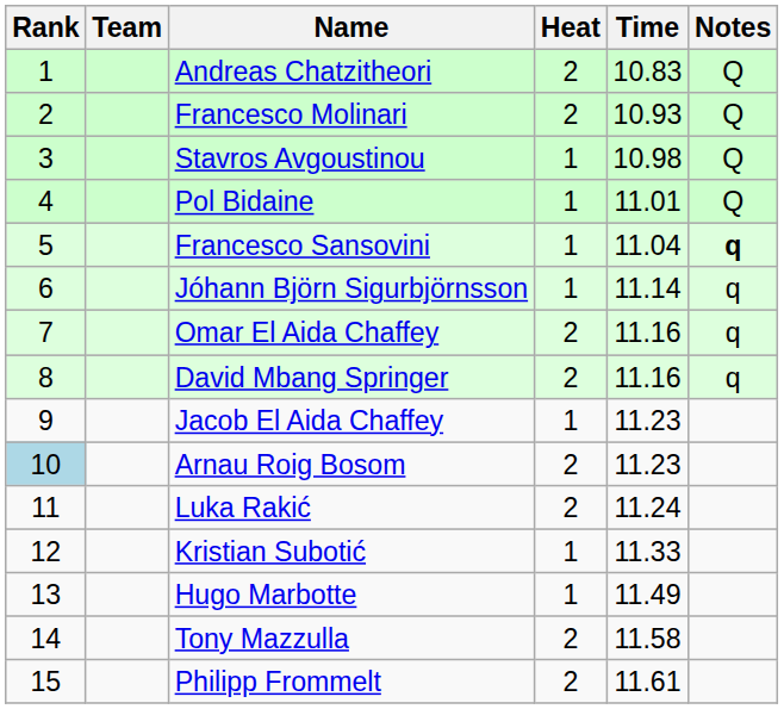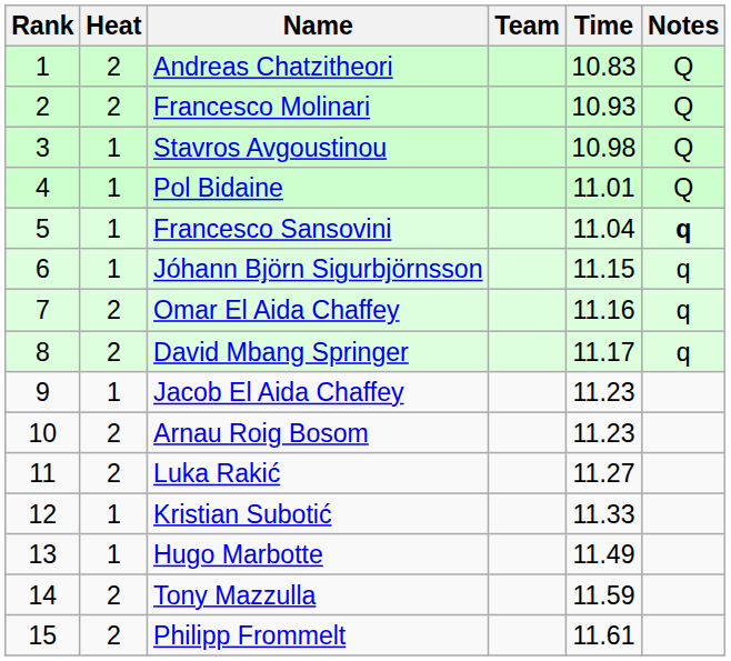columns swapped: Heat <-> Team
Jóhann Björn Sigurbjörnsson | Time: 11.14 -> 11.15
David Mbang Springer | Time: 11.16 -> 11.17
Arnau Roig Bosom | Rank: lightblue background -> no background
Luka Rakić | Time: 11.24 -> 11.27
Tony Mazzulla | Time: 11.58 -> 11.59
